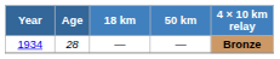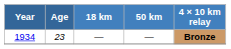1934 | Age: 28 -> 23
